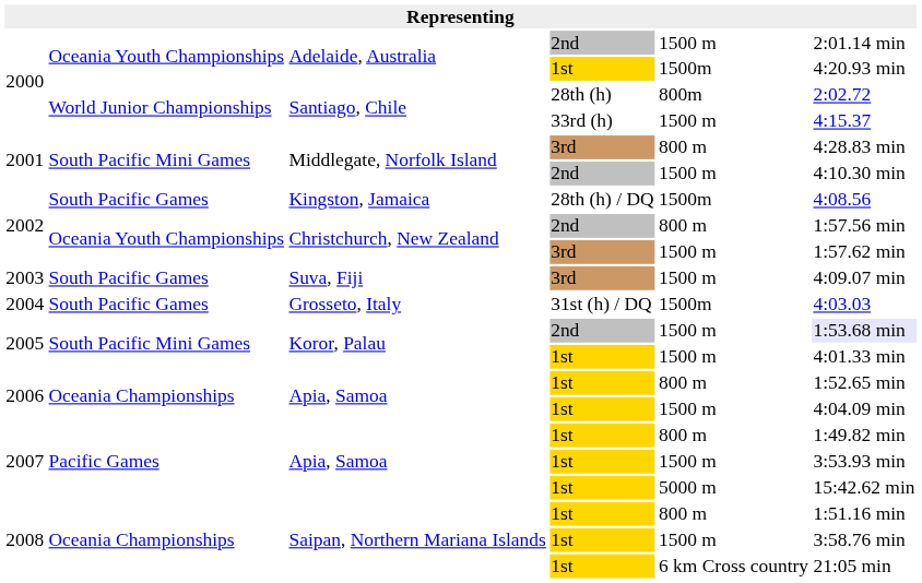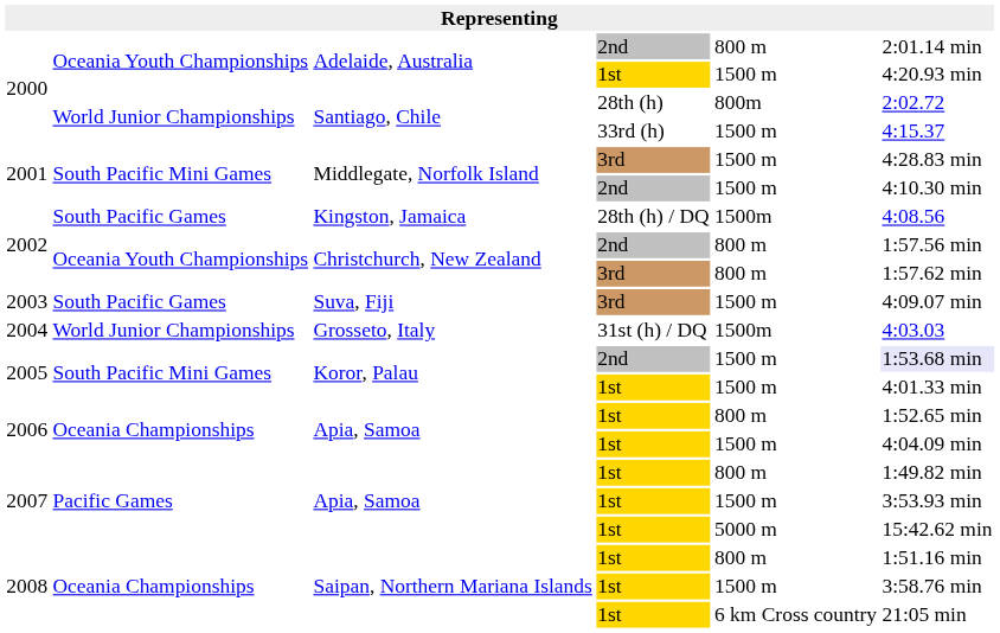Adelaide, Australia / 2nd | column 5: 1500 m -> 800 m
Adelaide, Australia / 1st | column 5: 1500m -> 1500 m
Middlegate, Norfolk Island / 3rd | column 5: 800 m -> 1500 m
Christchurch, New Zealand / 3rd | column 5: 1500 m -> 800 m
Grosseto, Italy | column 2: South Pacific Games -> World Junior Championships
